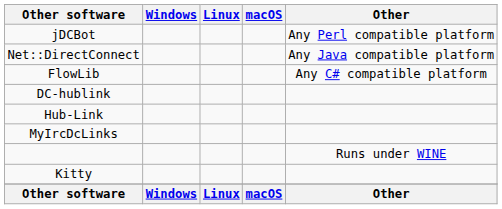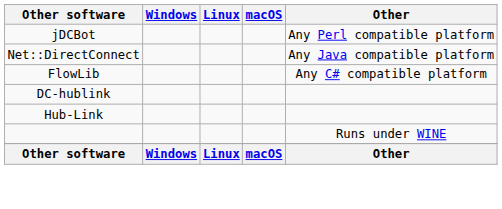- row: MyIrcDcLinks
- row: Kitty
